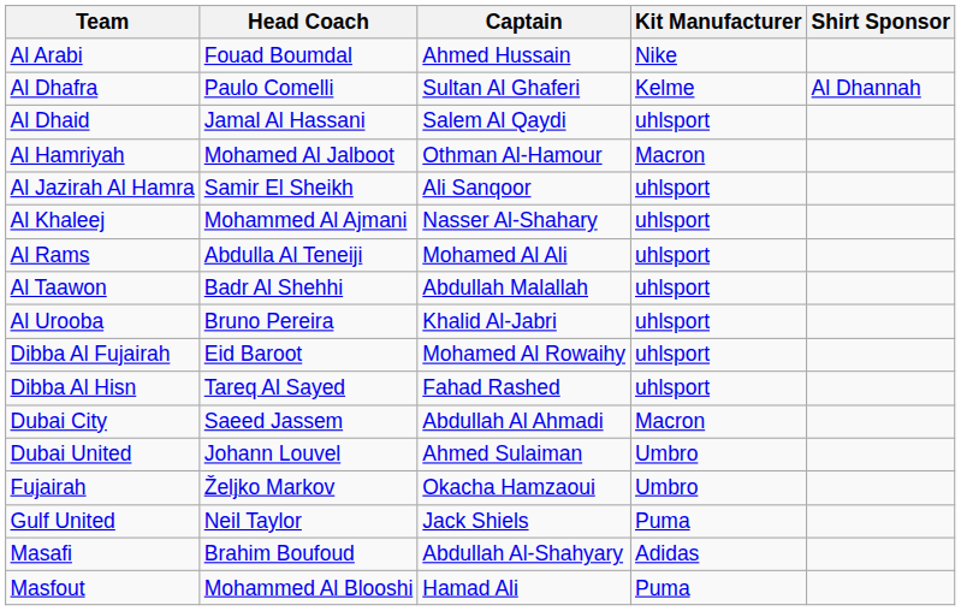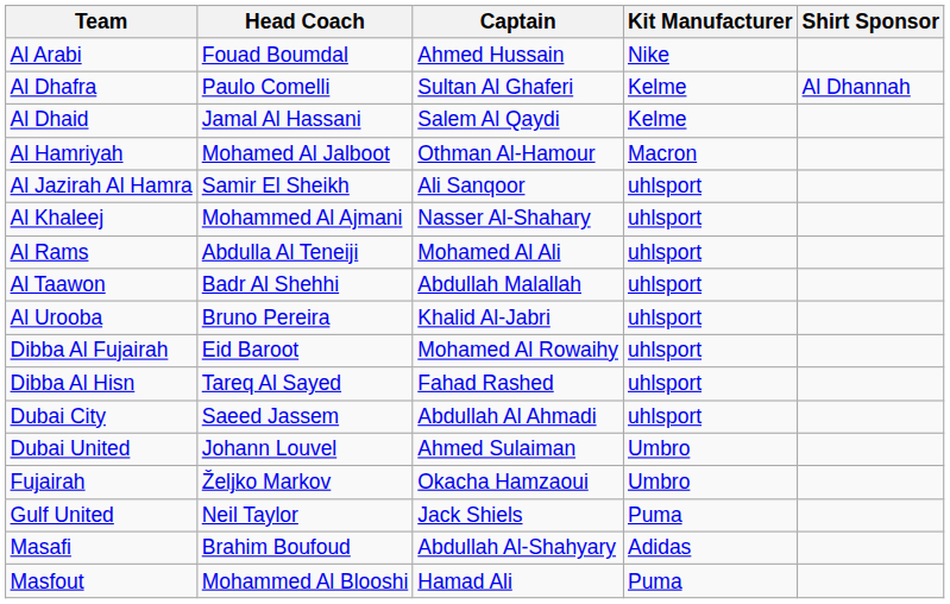Al Dhaid | Kit Manufacturer: uhlsport -> Kelme
Dubai City | Kit Manufacturer: Macron -> uhlsport
